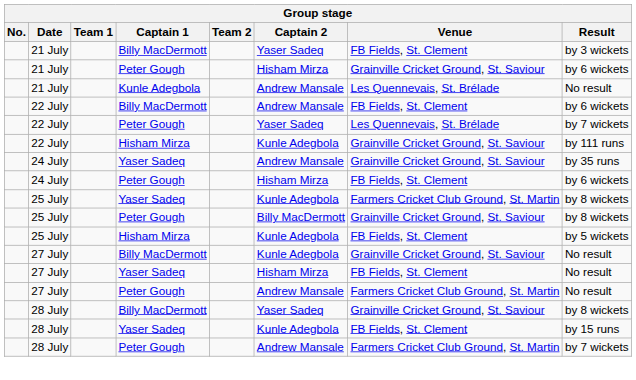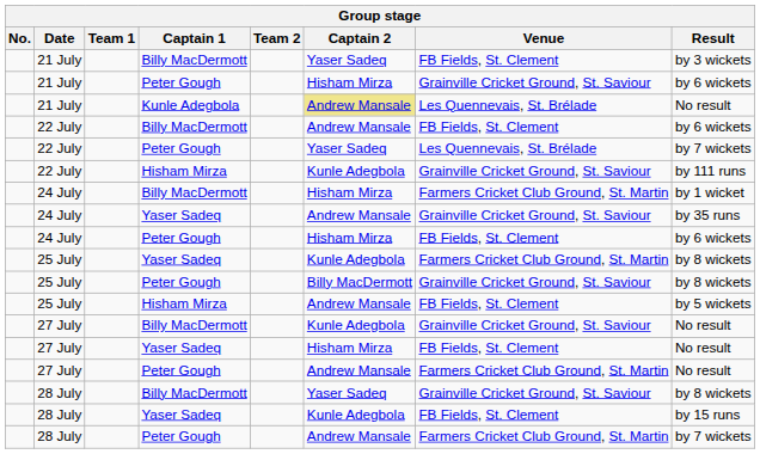21 July / Kunle Adegbola | Captain 2: no background -> khaki background
+ row: 24 July | Billy MacDermott | Hisham Mirza | Farmers Cricket Club Ground, St. Martin | by 1 wicket
25 July / Hisham Mirza | Captain 2: Kunle Adegbola -> Andrew Mansale
